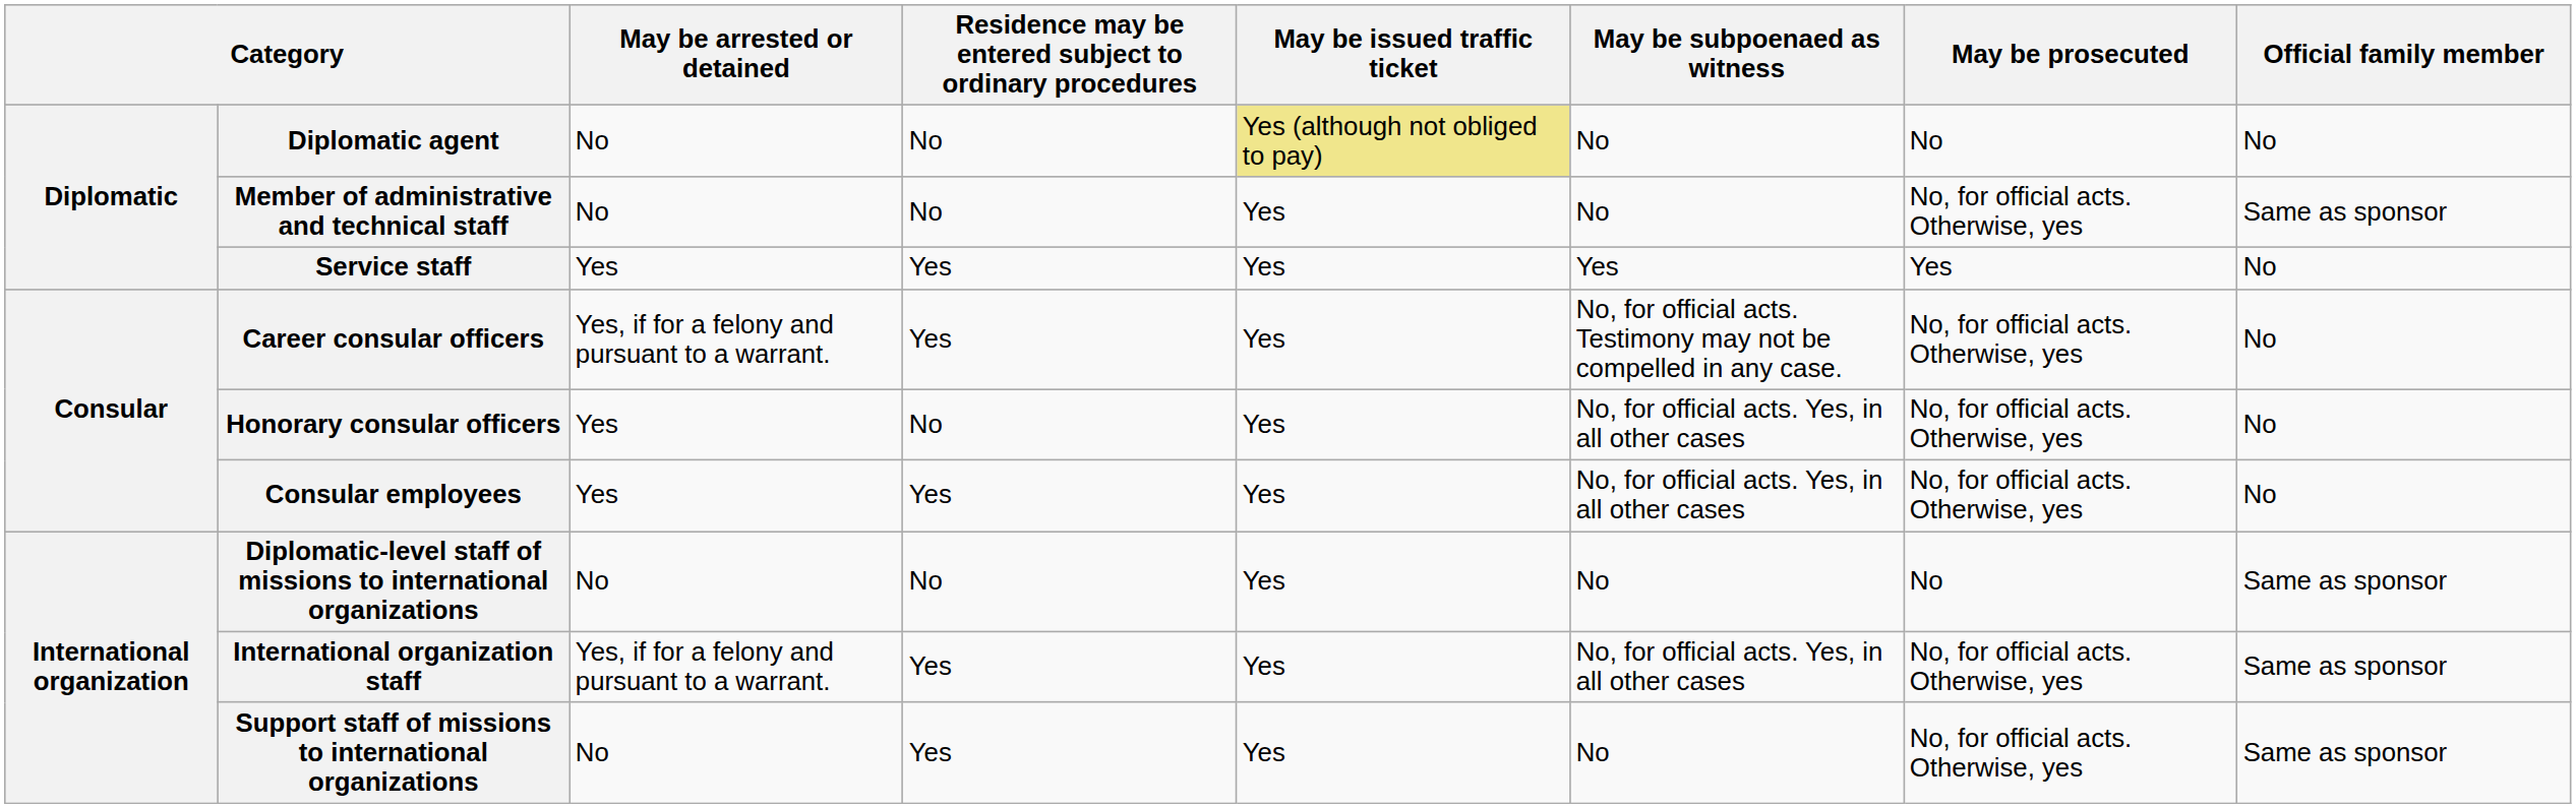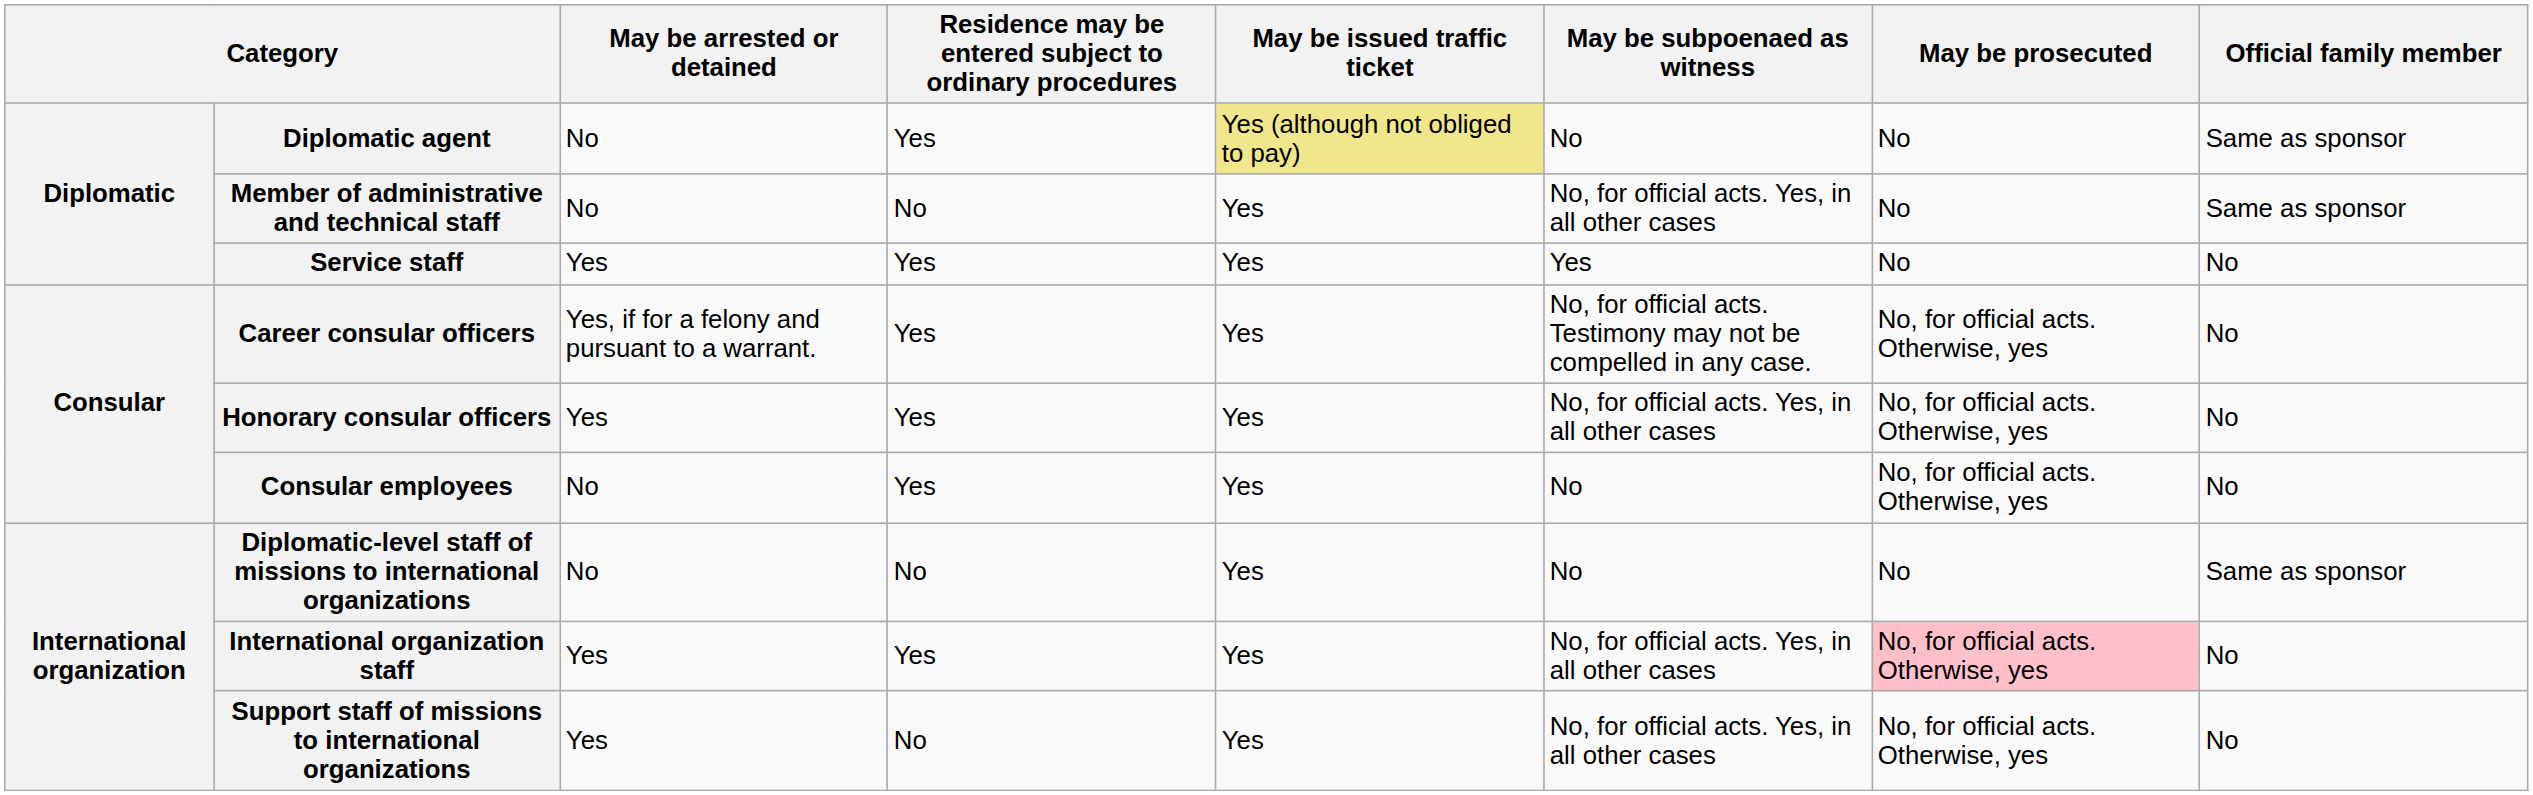Diplomatic agent | Residence may be entered subject to ordinary procedures: No -> Yes
Diplomatic agent | Official family member: No -> Same as sponsor
Member of administrative and technical staff | May be subpoenaed as witness: No -> No, for official acts. Yes, in all other cases
Member of administrative and technical staff | May be prosecuted: No, for official acts. Otherwise, yes -> No
Service staff | May be prosecuted: Yes -> No
Honorary consular officers | Residence may be entered subject to ordinary procedures: No -> Yes
Consular employees | May be arrested or detained: Yes -> No
Consular employees | May be subpoenaed as witness: No, for official acts. Yes, in all other cases -> No
International organization staff | May be arrested or detained: Yes, if for a felony and pursuant to a warrant. -> Yes
International organization staff | May be prosecuted: no background -> pink background
International organization staff | Official family member: Same as sponsor -> No
Support staff of missions to international organizations | May be arrested or detained: No -> Yes
Support staff of missions to international organizations | Residence may be entered subject to ordinary procedures: Yes -> No
Support staff of missions to international organizations | May be subpoenaed as witness: No -> No, for official acts. Yes, in all other cases
Support staff of missions to international organizations | Official family member: Same as sponsor -> No
